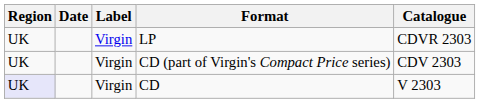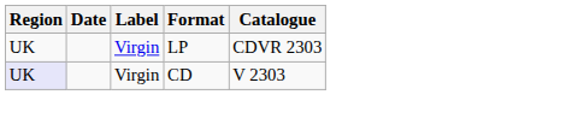- row: UK | Virgin | CD (part of Virgin's Compact Price series) | CDV 2303
